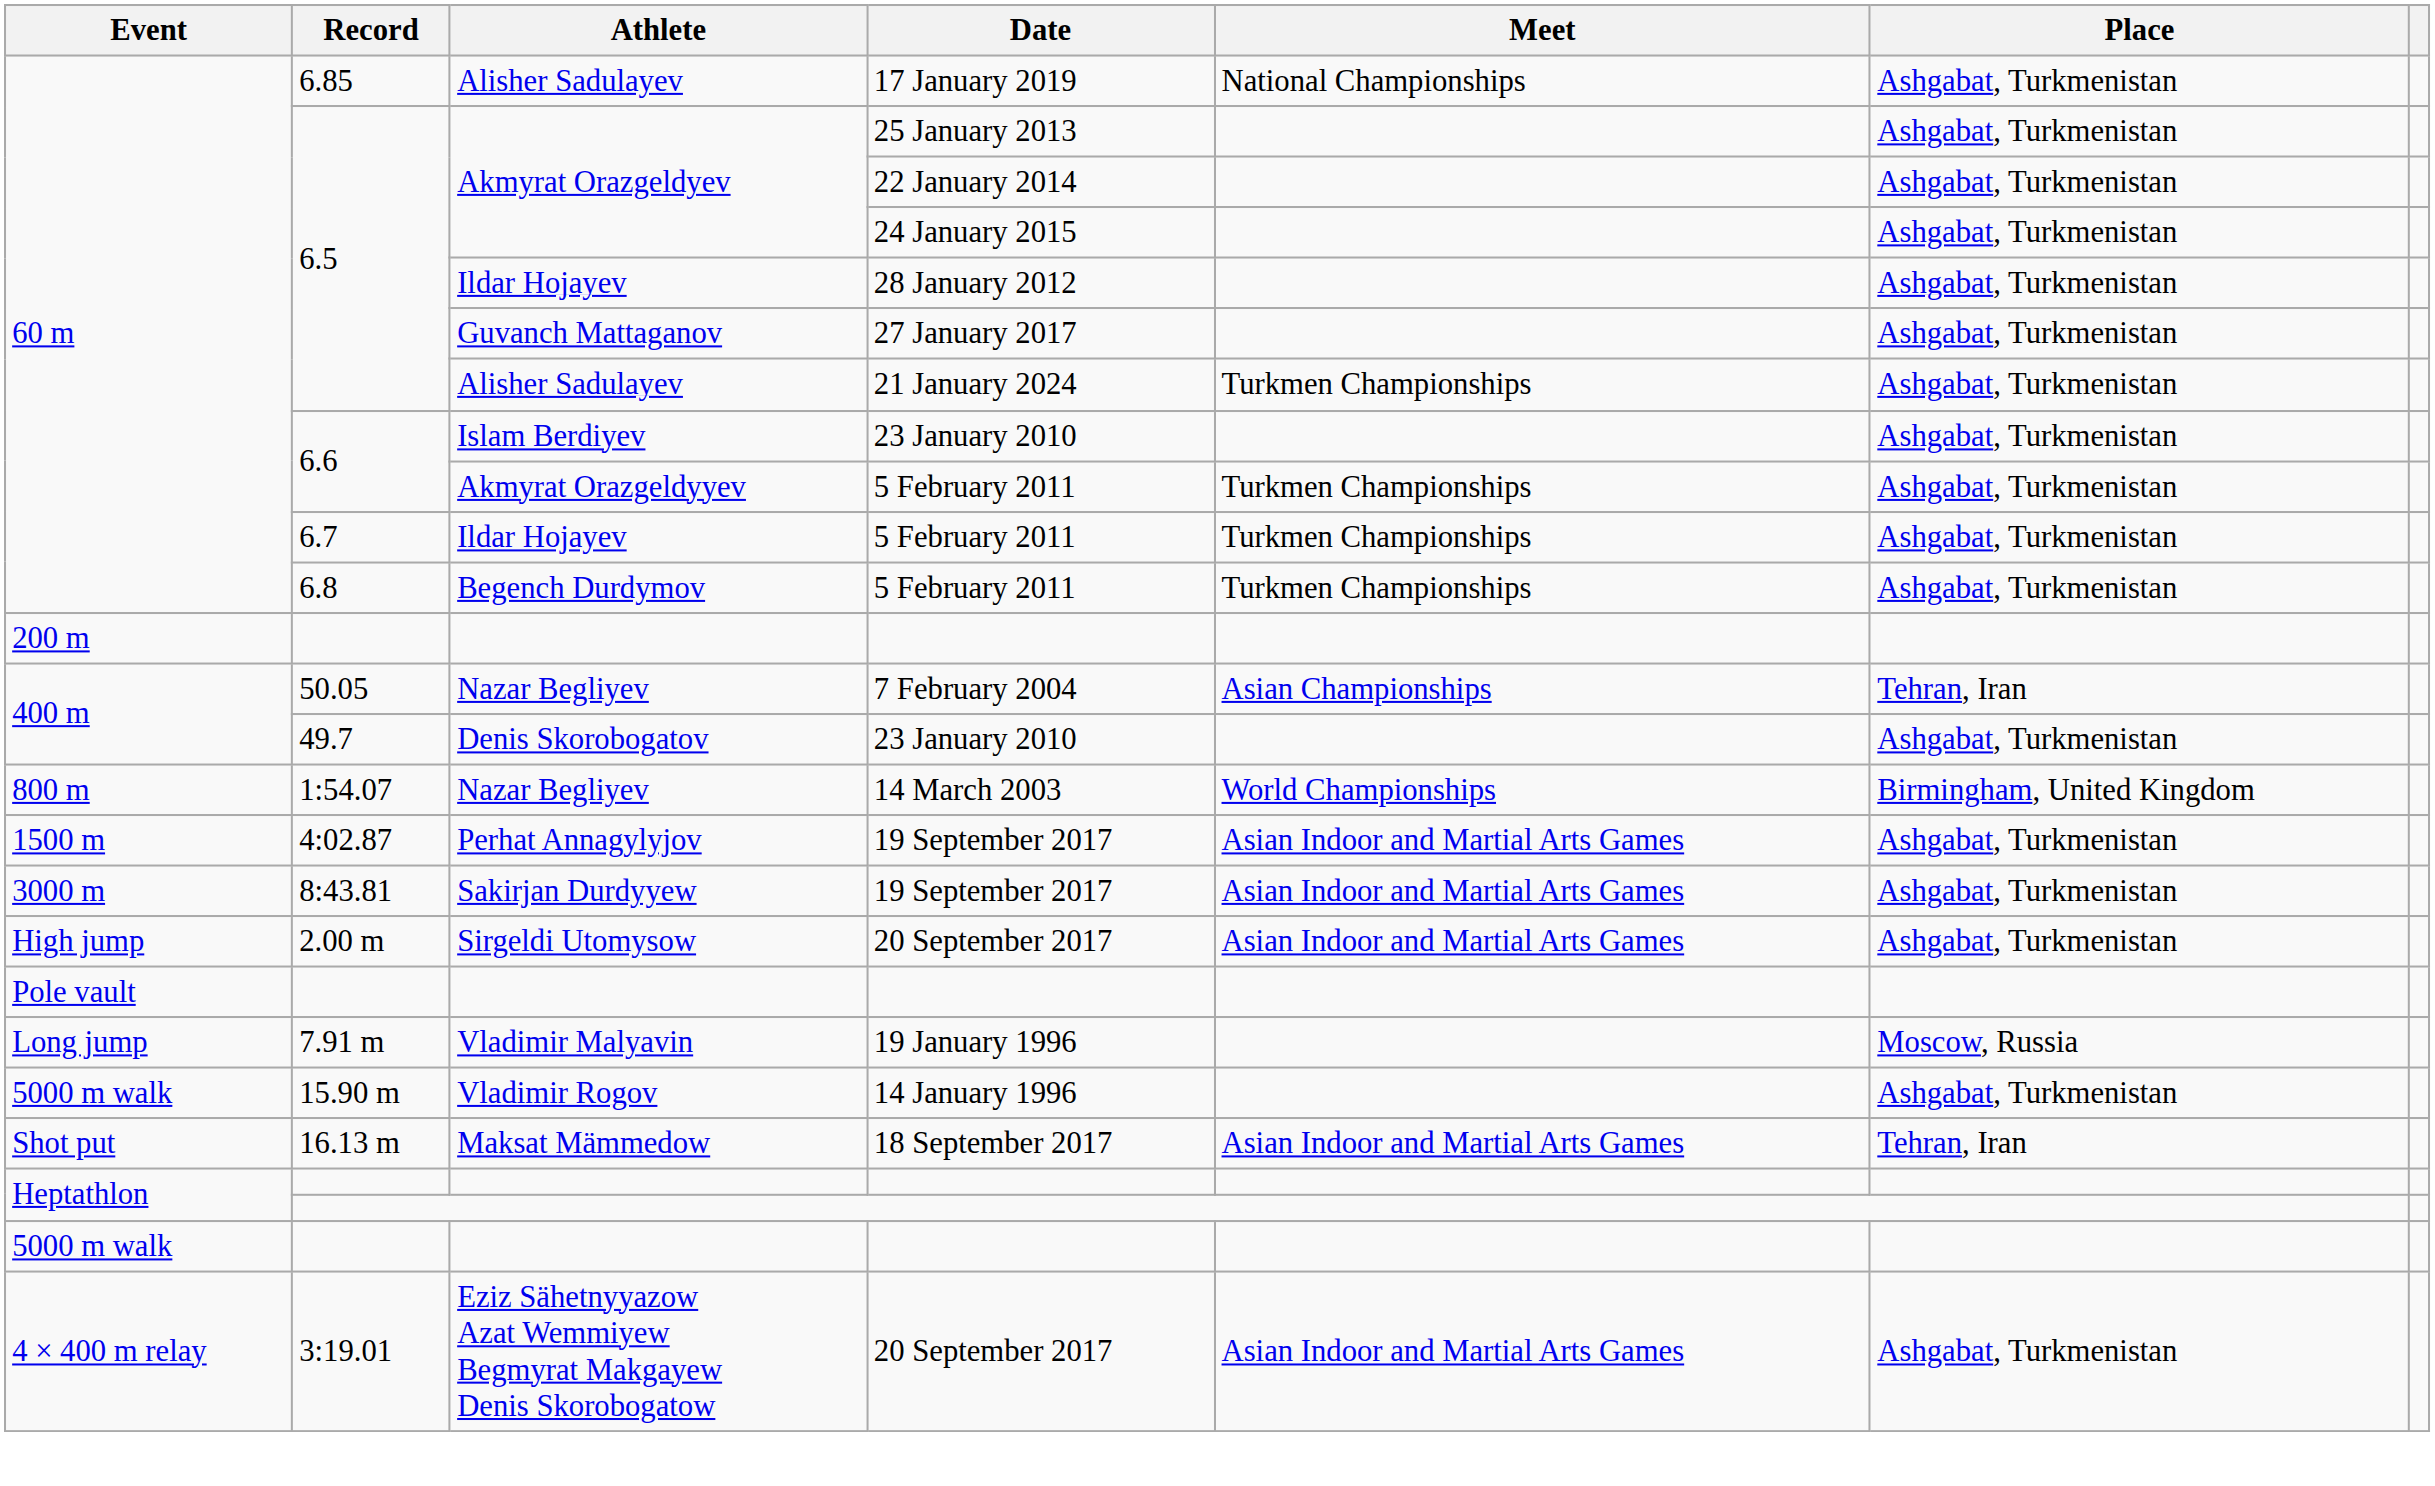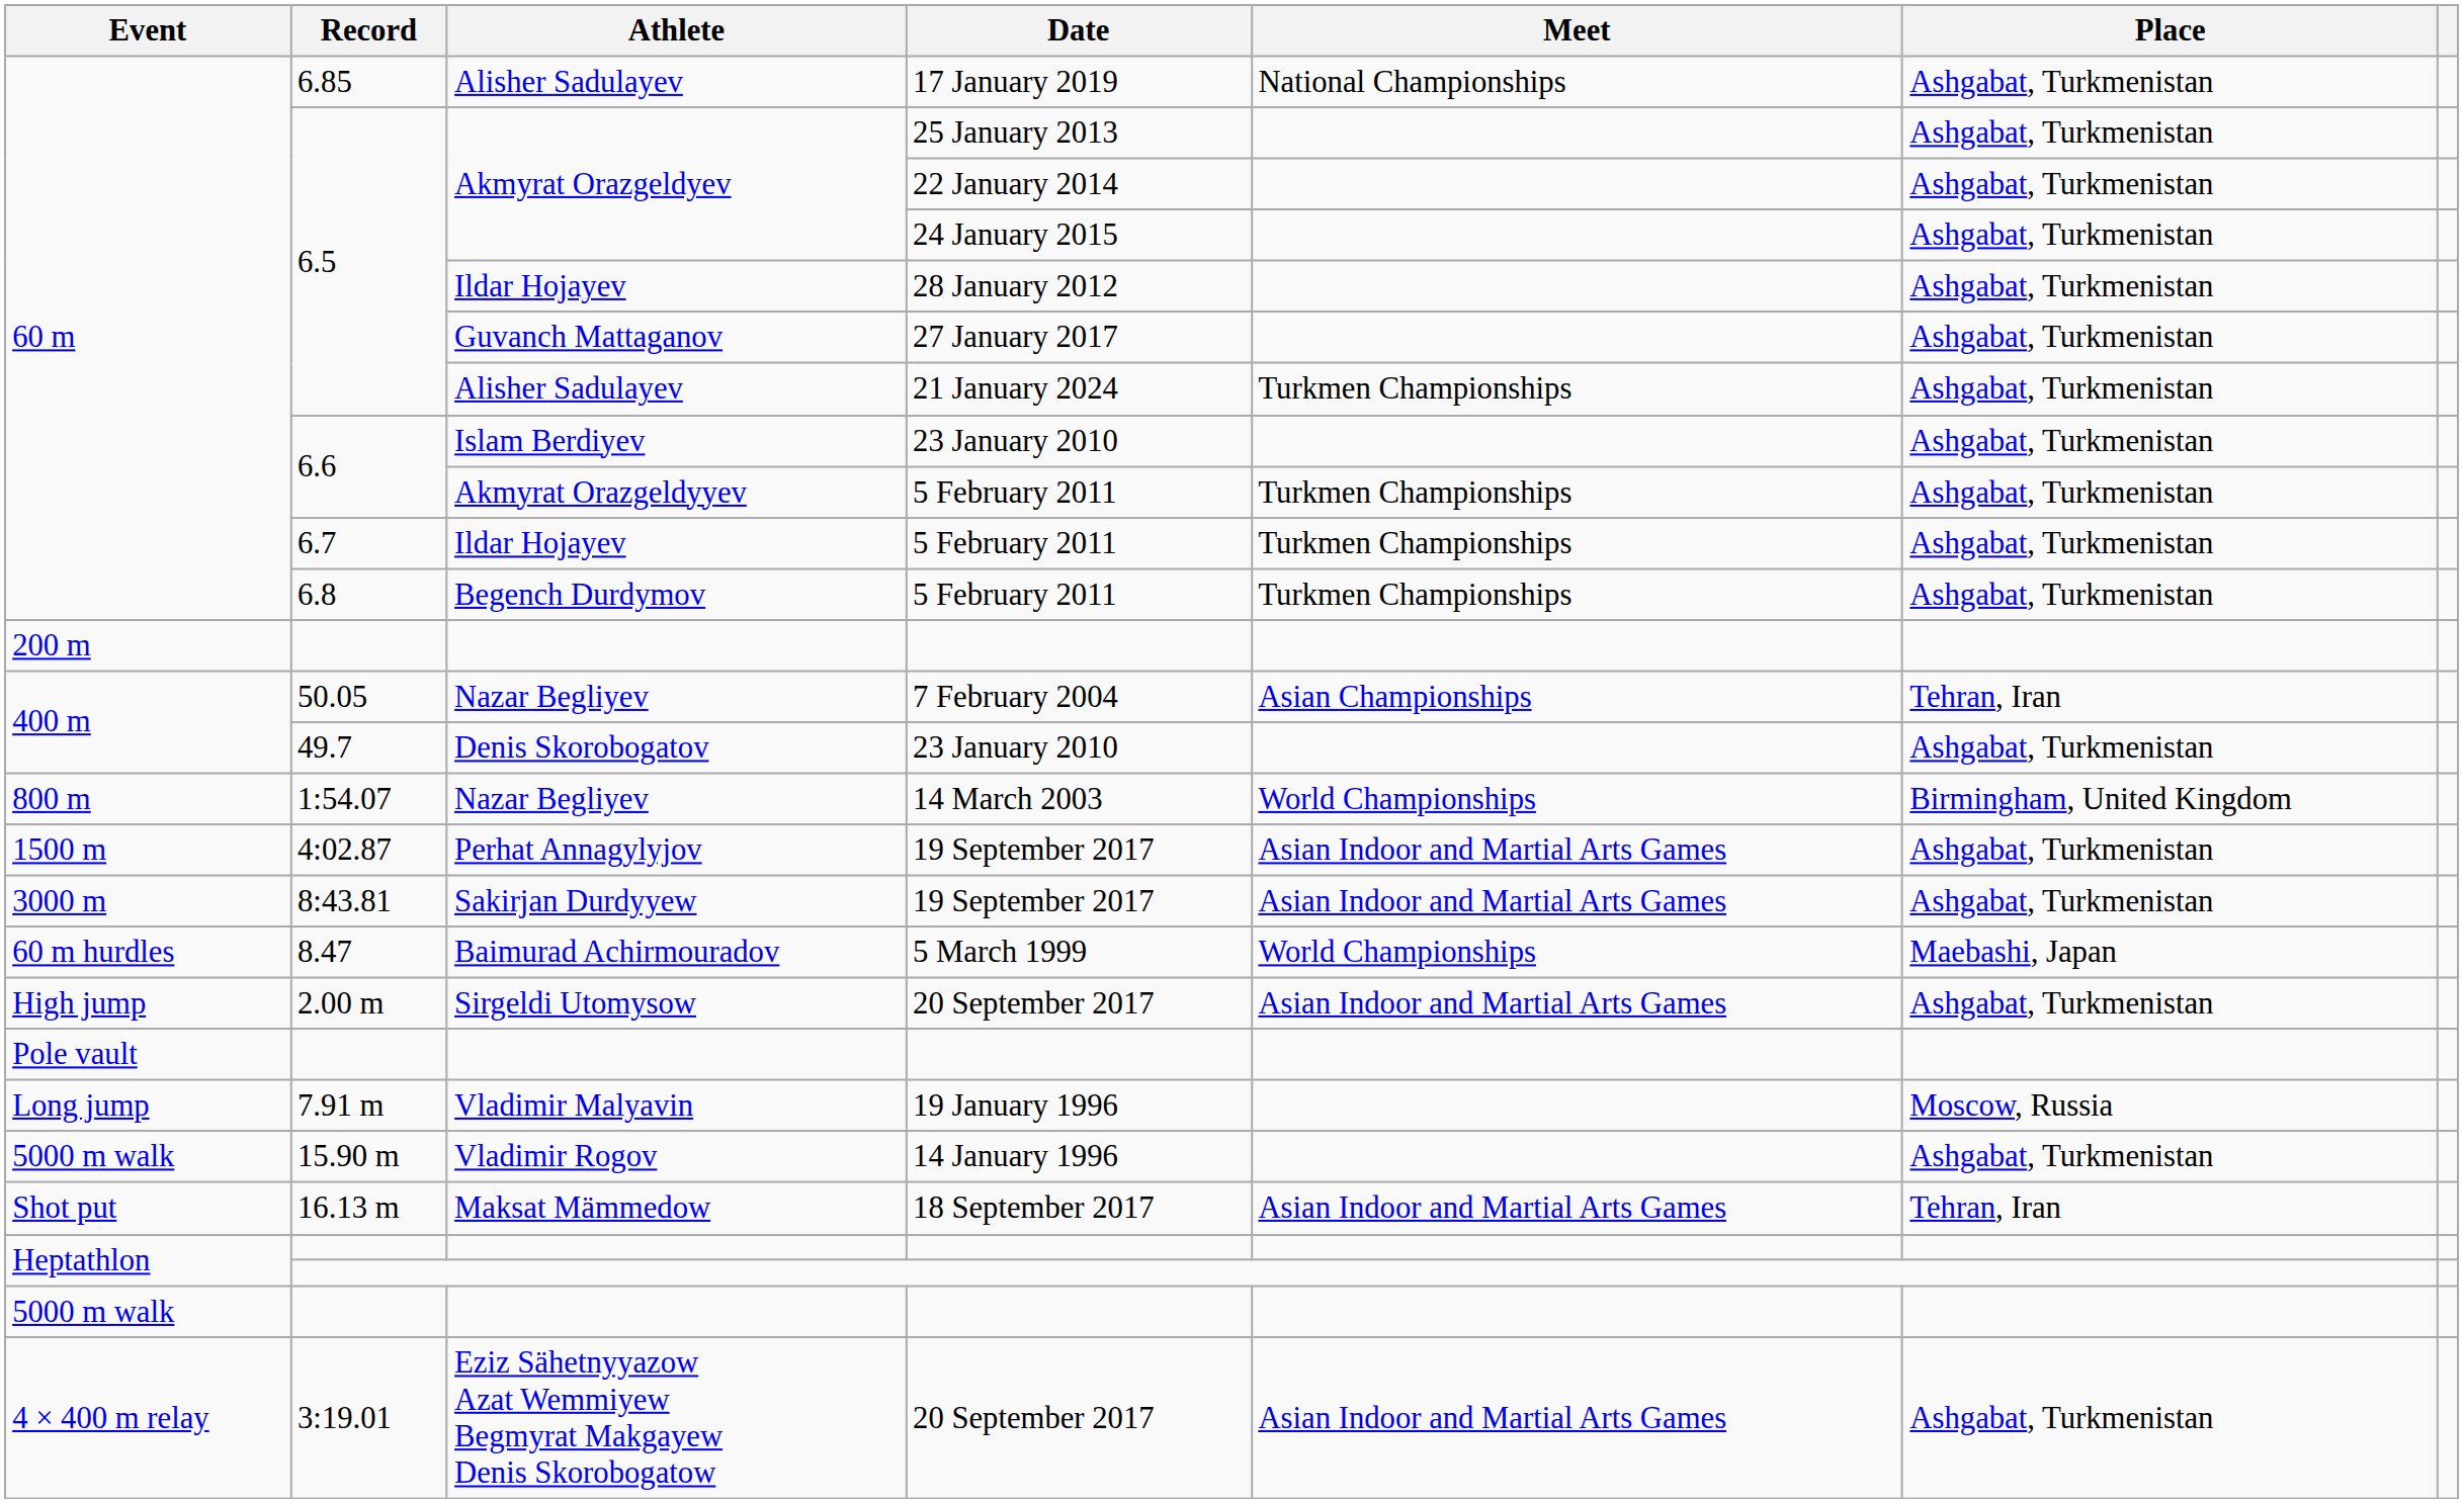+ row: 60 m hurdles | 8.47 | Baimurad Achirmouradov | 5 March 1999 | World Championships | Maebashi, Japan
